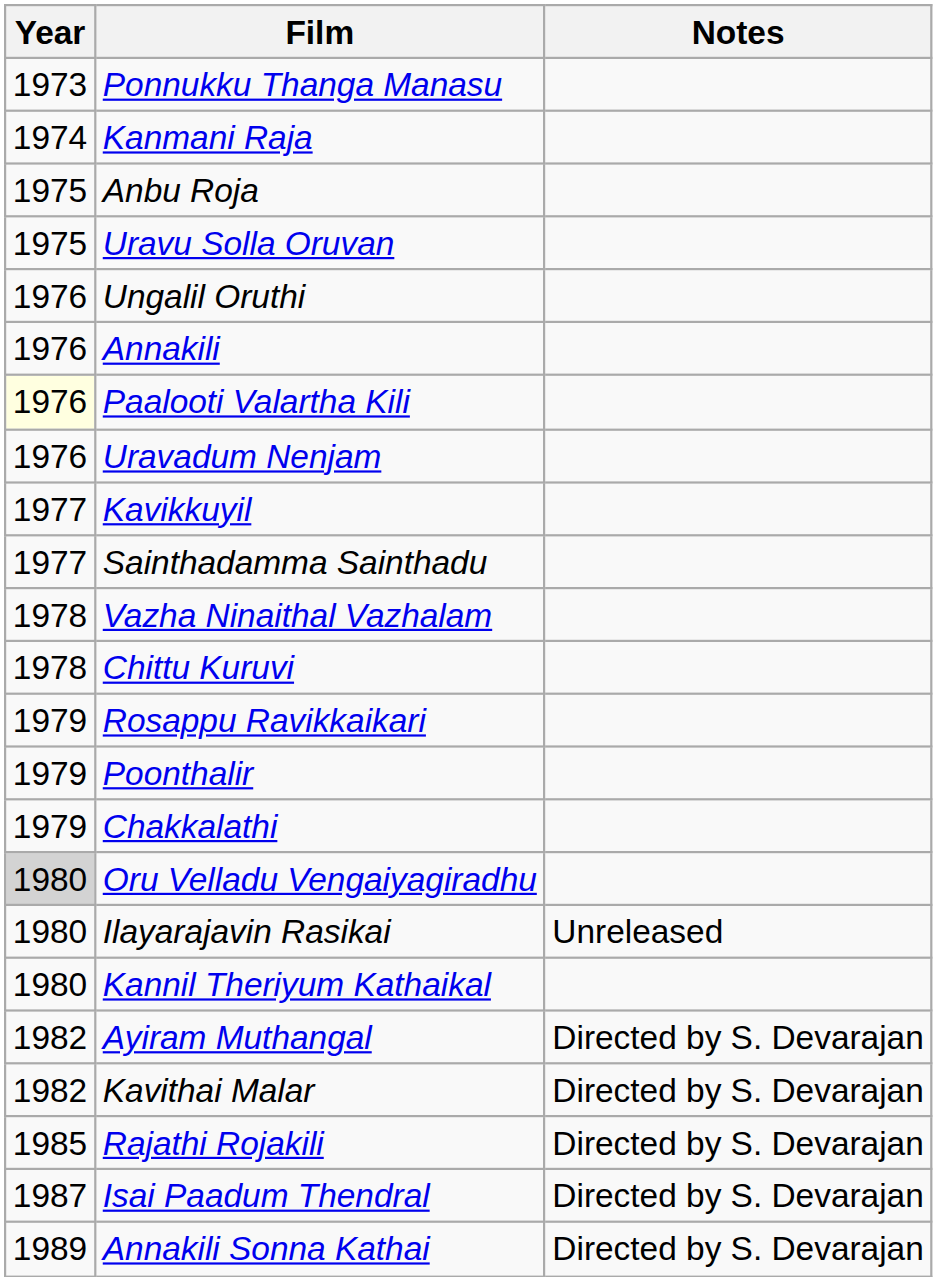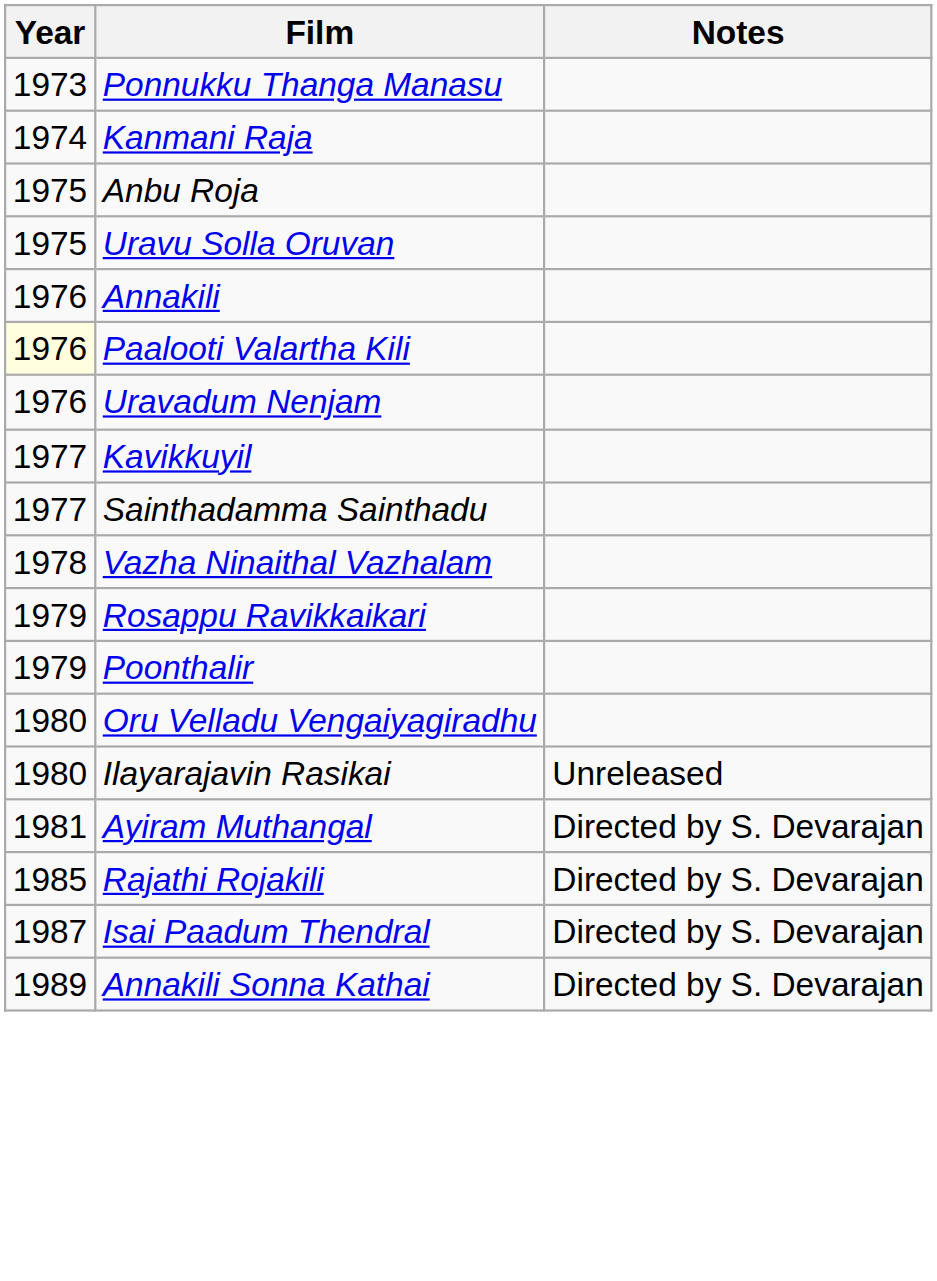- row: 1976 | Ungalil Oruthi
- row: 1978 | Chittu Kuruvi
- row: 1979 | Chakkalathi
Oru Velladu Vengaiyagiradhu | Year: lightgrey background -> no background
- row: 1980 | Kannil Theriyum Kathaikal
Ayiram Muthangal | Year: 1982 -> 1981
- row: 1982 | Kavithai Malar | Directed by S. Devarajan
